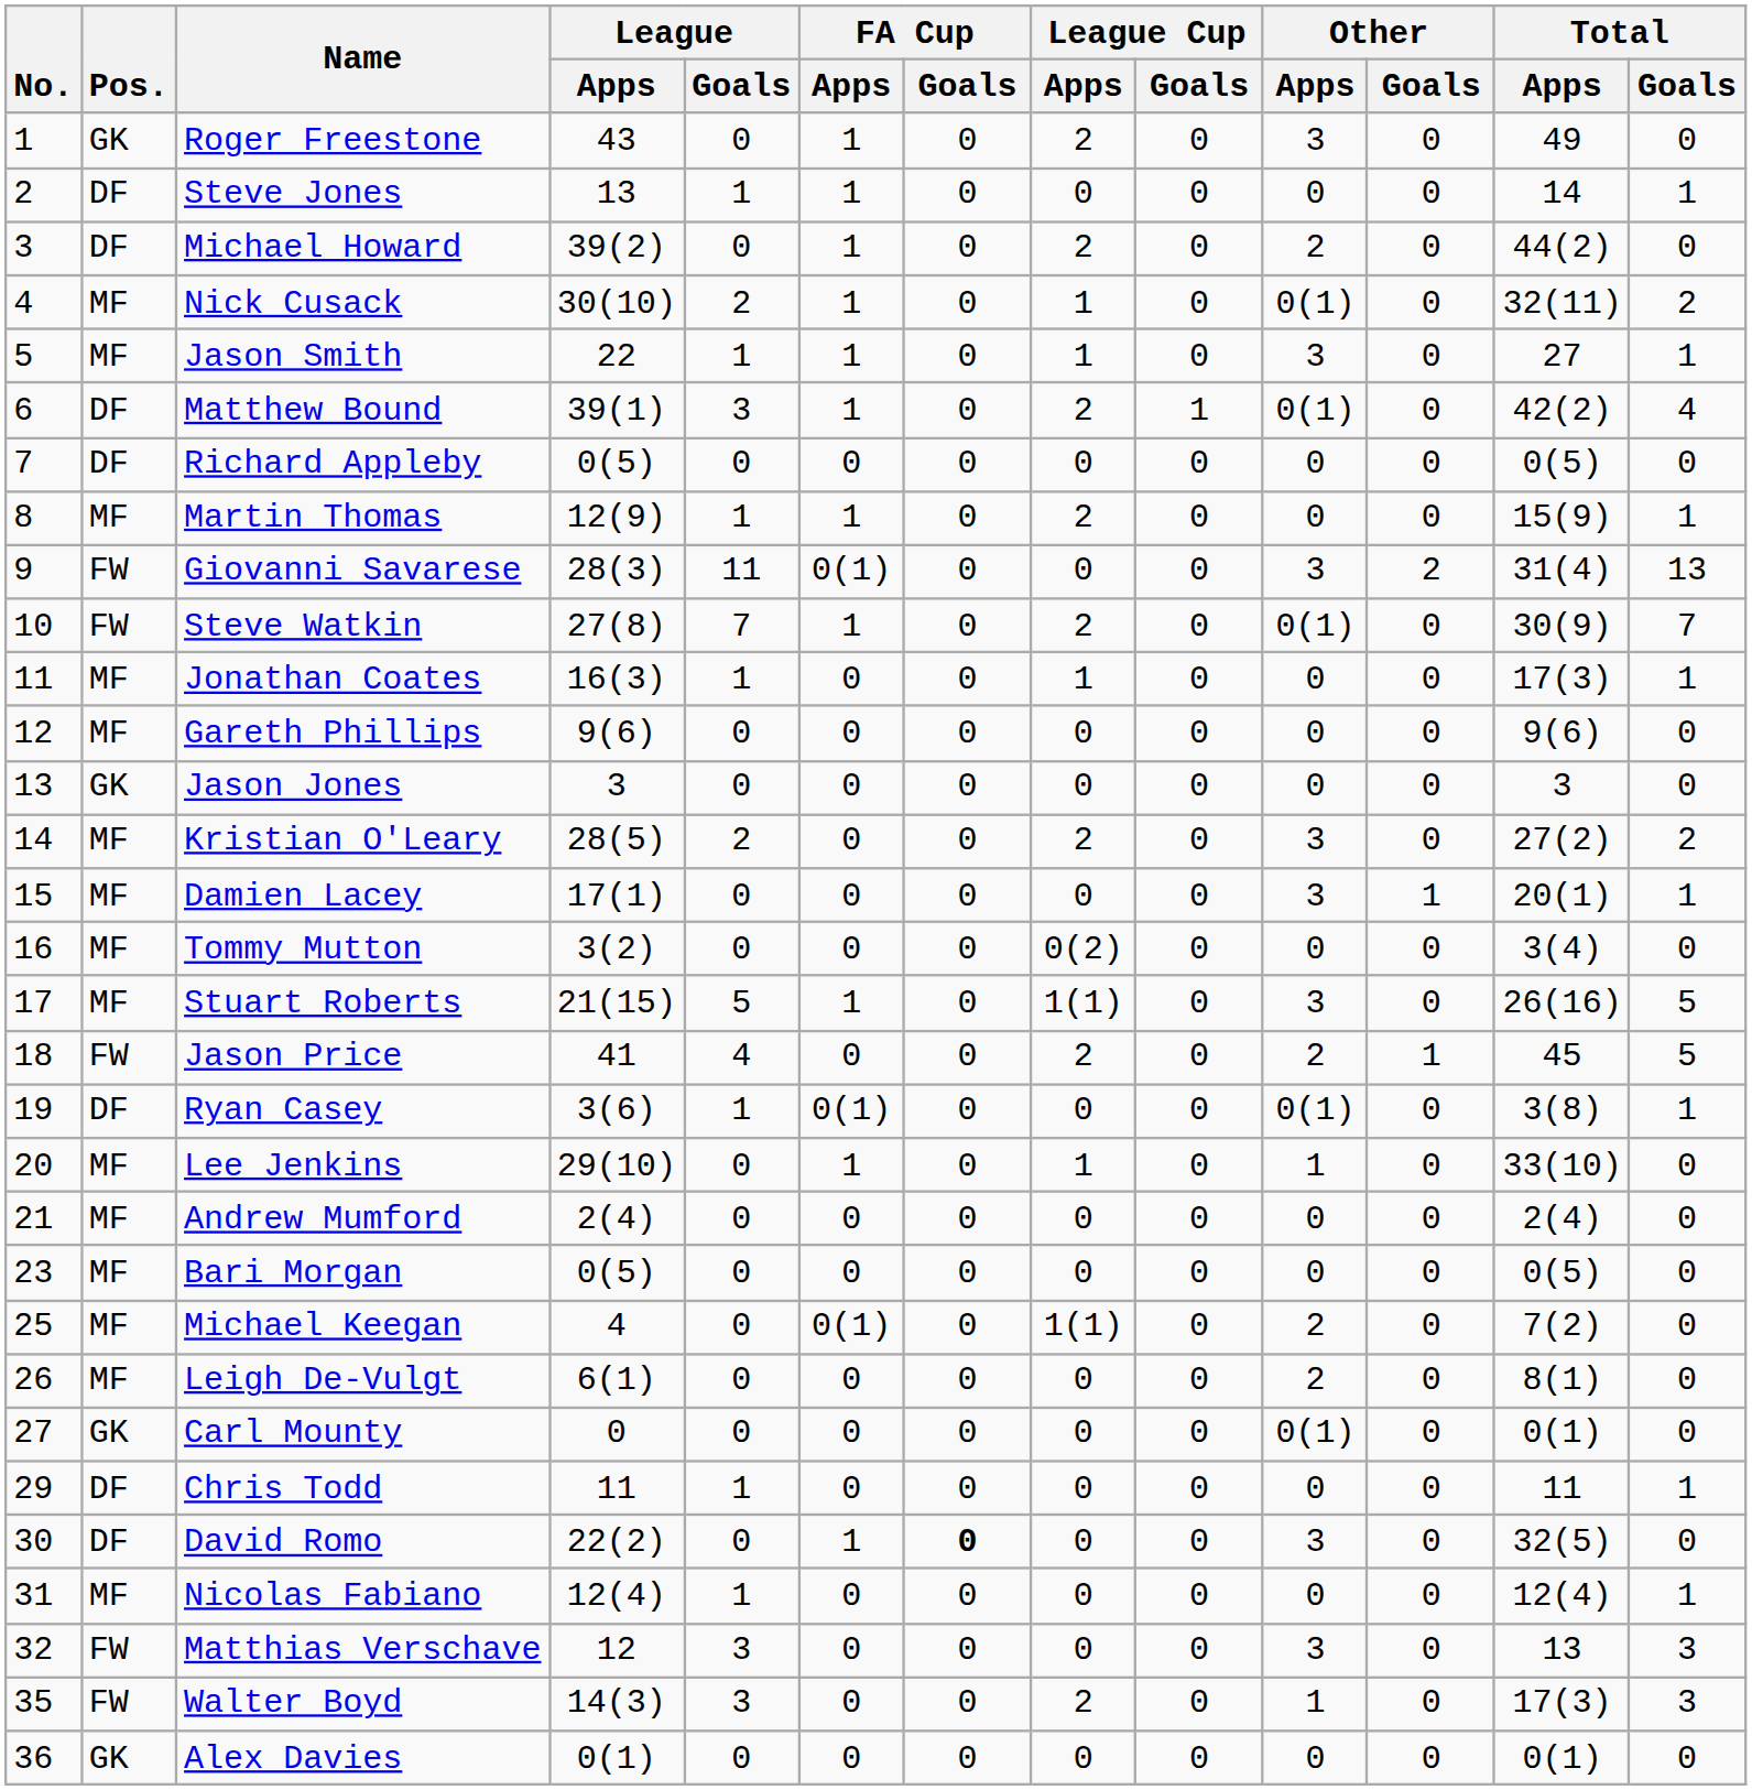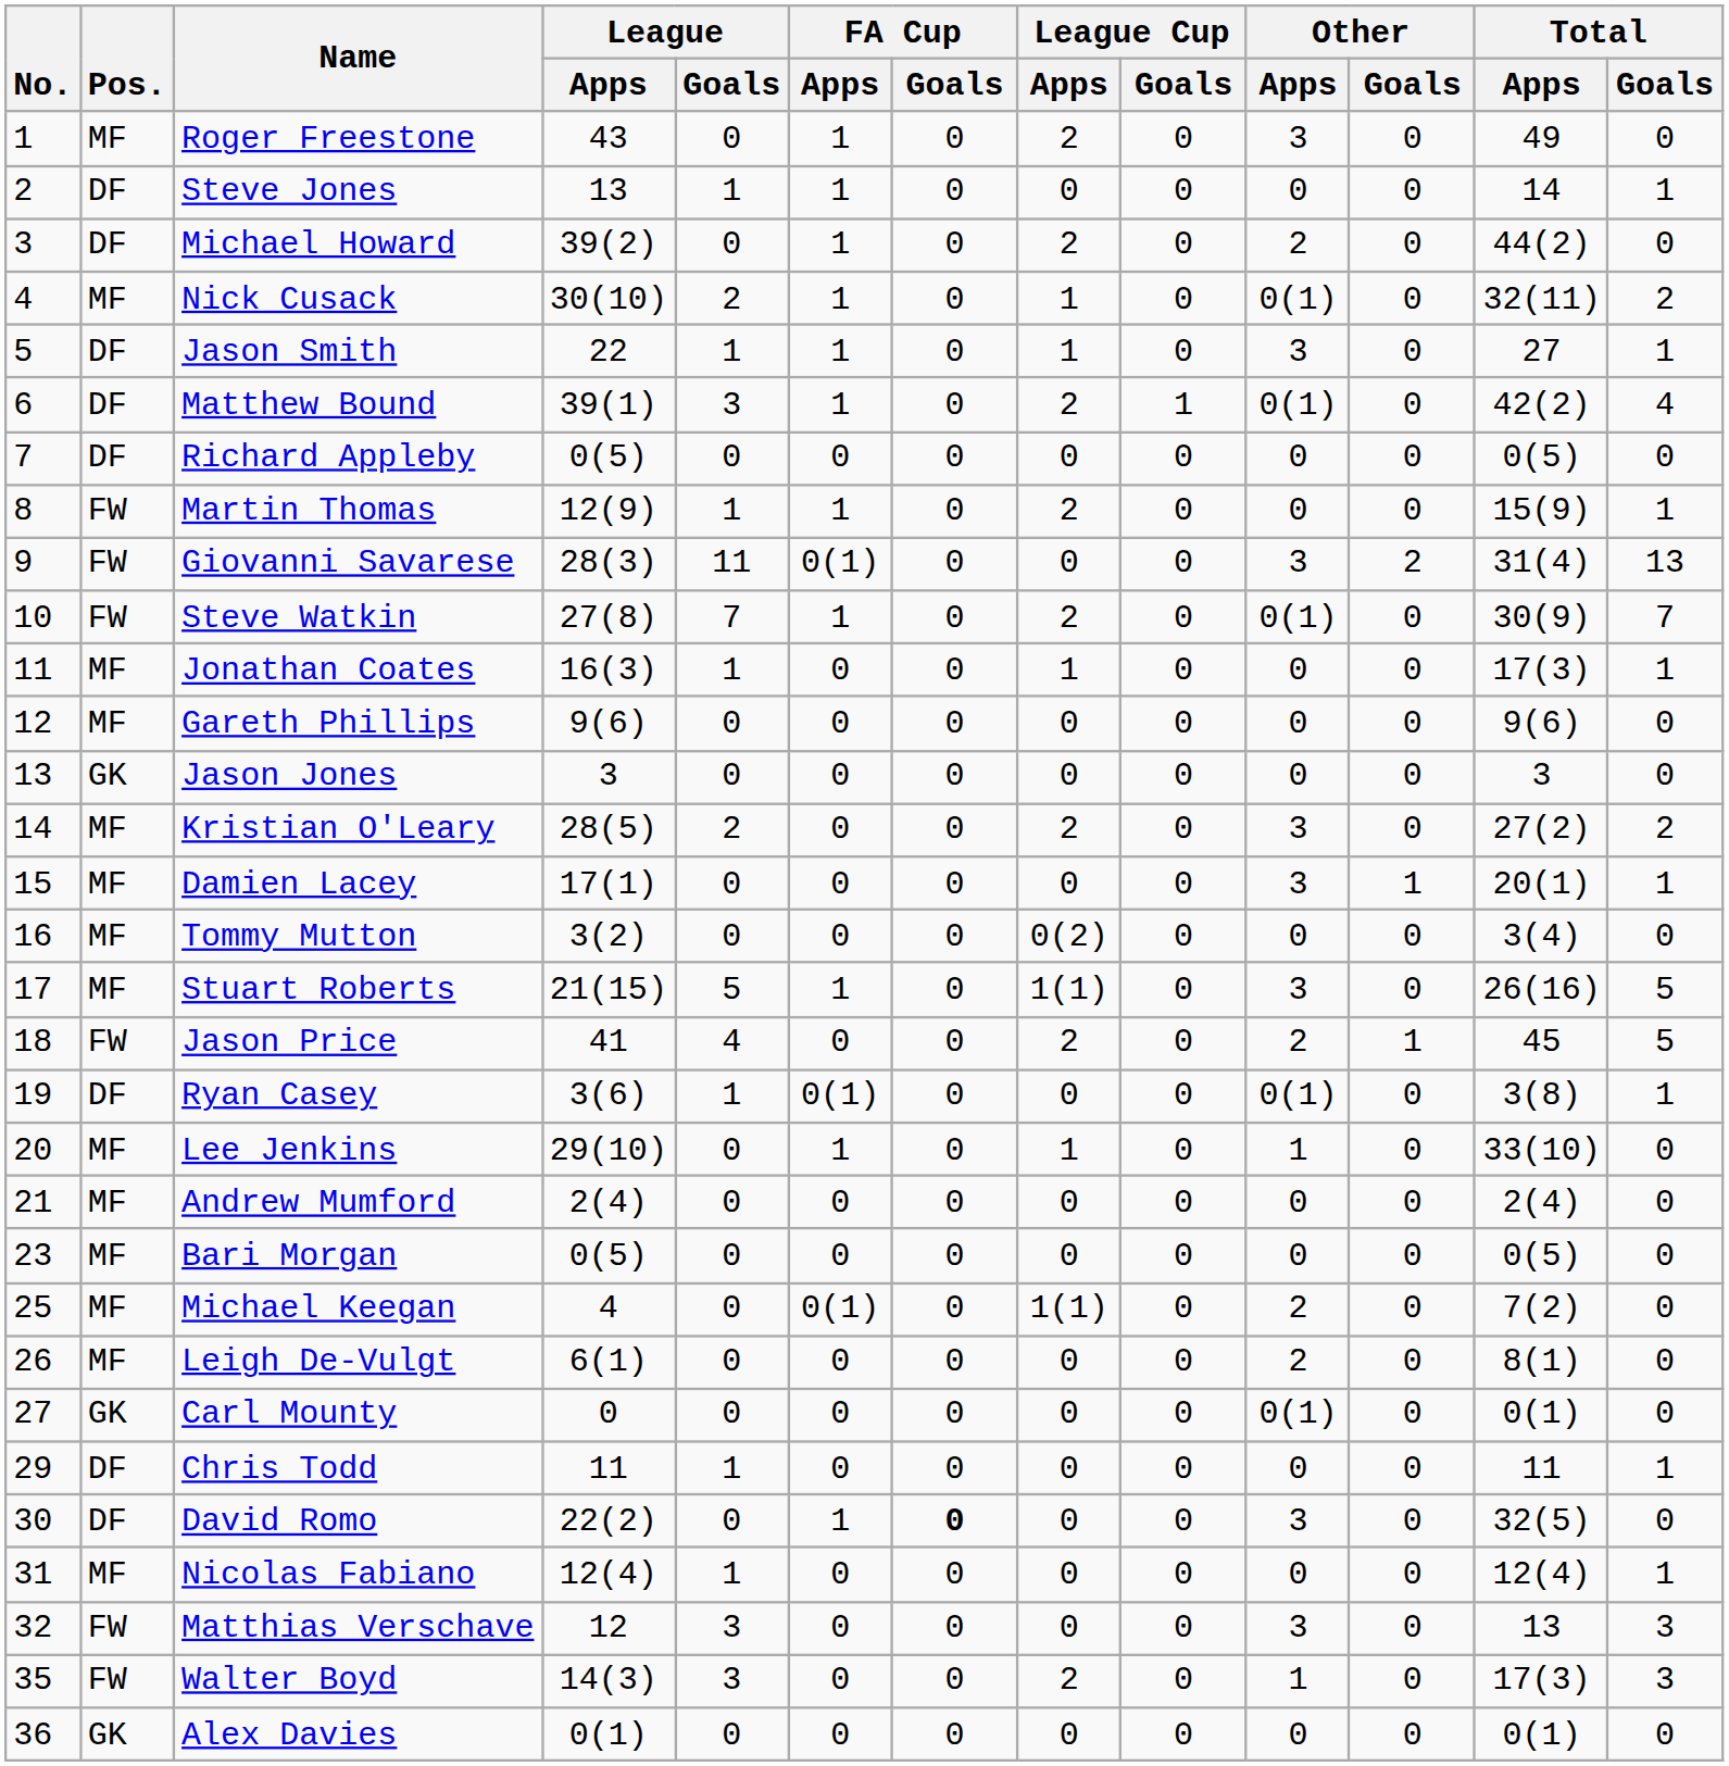Roger Freestone | Pos.: GK -> MF
Jason Smith | Pos.: MF -> DF
Martin Thomas | Pos.: MF -> FW
